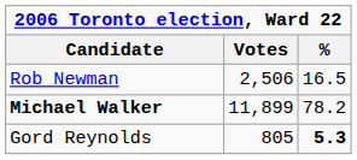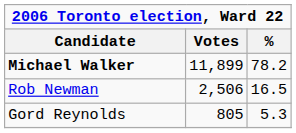rows swapped: Michael Walker <-> Rob Newman
Gord Reynolds | %: bold -> normal
